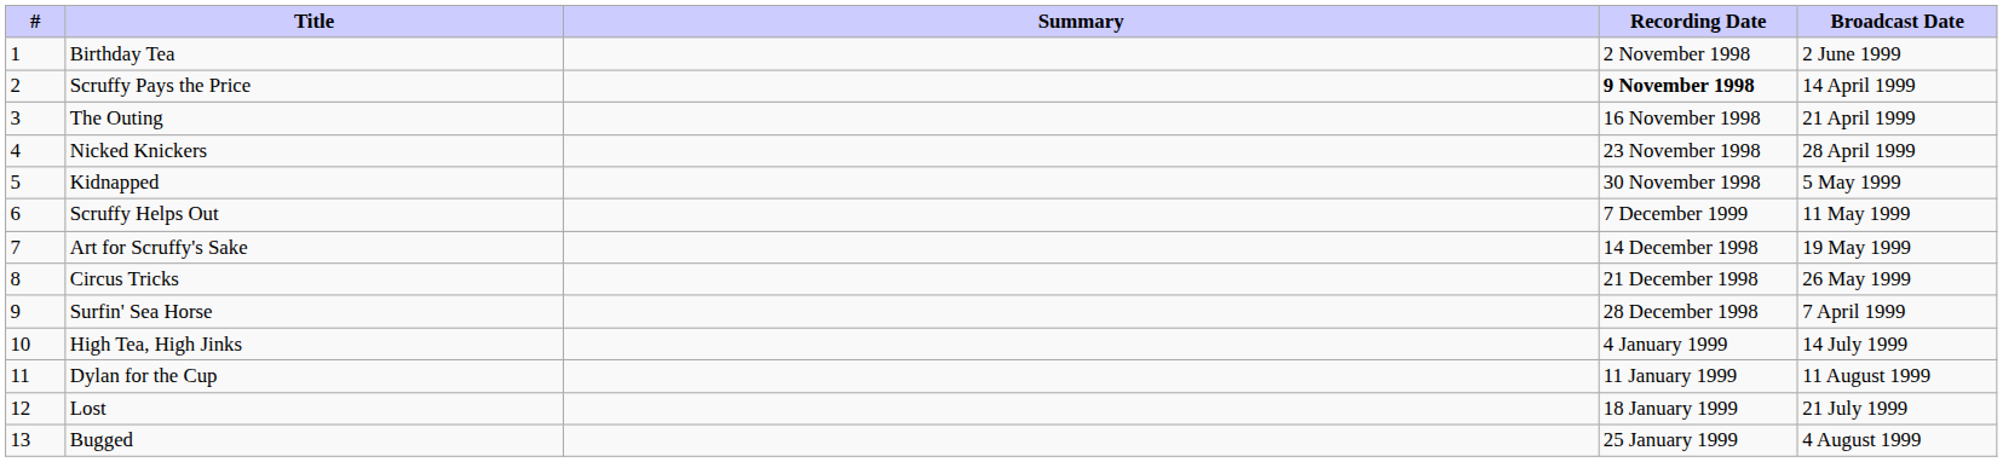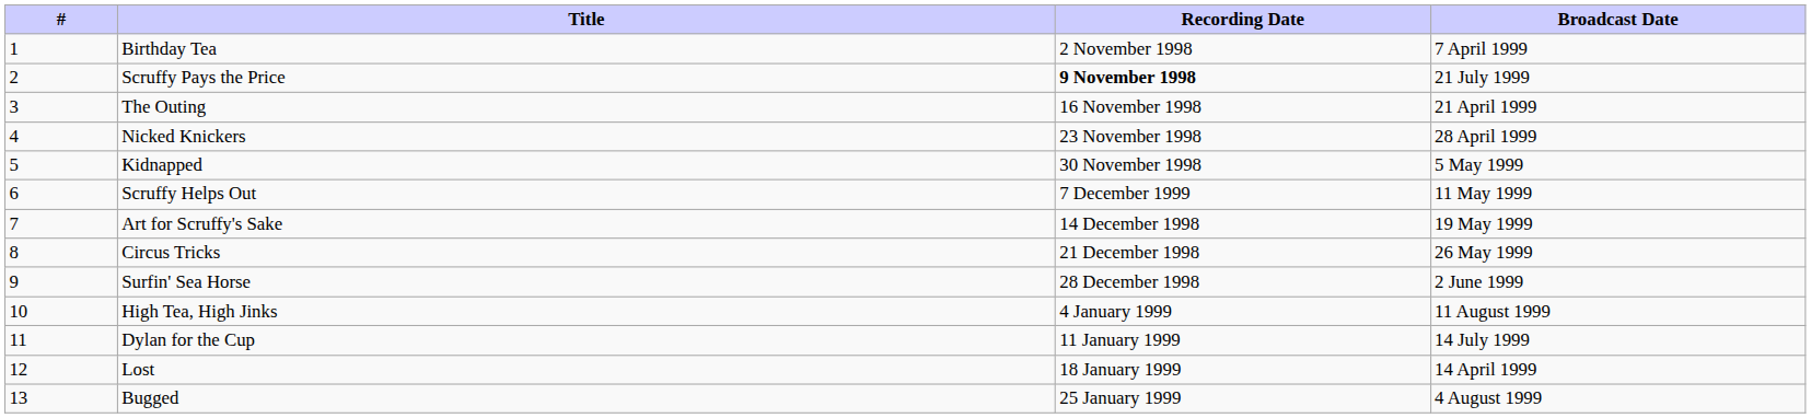- column: Summary
Birthday Tea | Broadcast Date: 2 June 1999 -> 7 April 1999
Scruffy Pays the Price | Broadcast Date: 14 April 1999 -> 21 July 1999
Surfin' Sea Horse | Broadcast Date: 7 April 1999 -> 2 June 1999
High Tea, High Jinks | Broadcast Date: 14 July 1999 -> 11 August 1999
Dylan for the Cup | Broadcast Date: 11 August 1999 -> 14 July 1999
Lost | Broadcast Date: 21 July 1999 -> 14 April 1999
